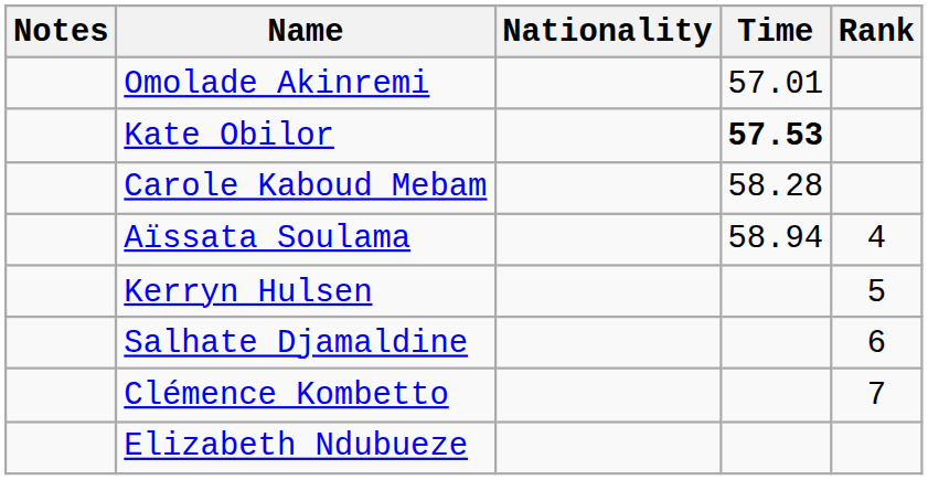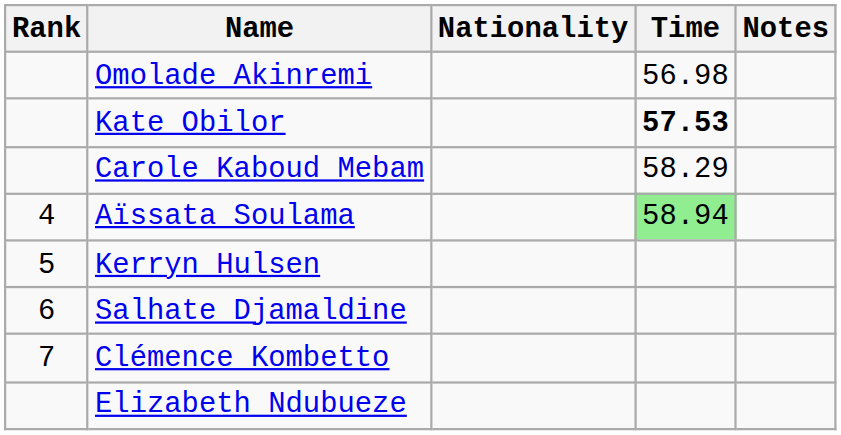columns swapped: Rank <-> Notes
Omolade Akinremi | Time: 57.01 -> 56.98
Carole Kaboud Mebam | Time: 58.28 -> 58.29
Aïssata Soulama | Time: no background -> lightgreen background
